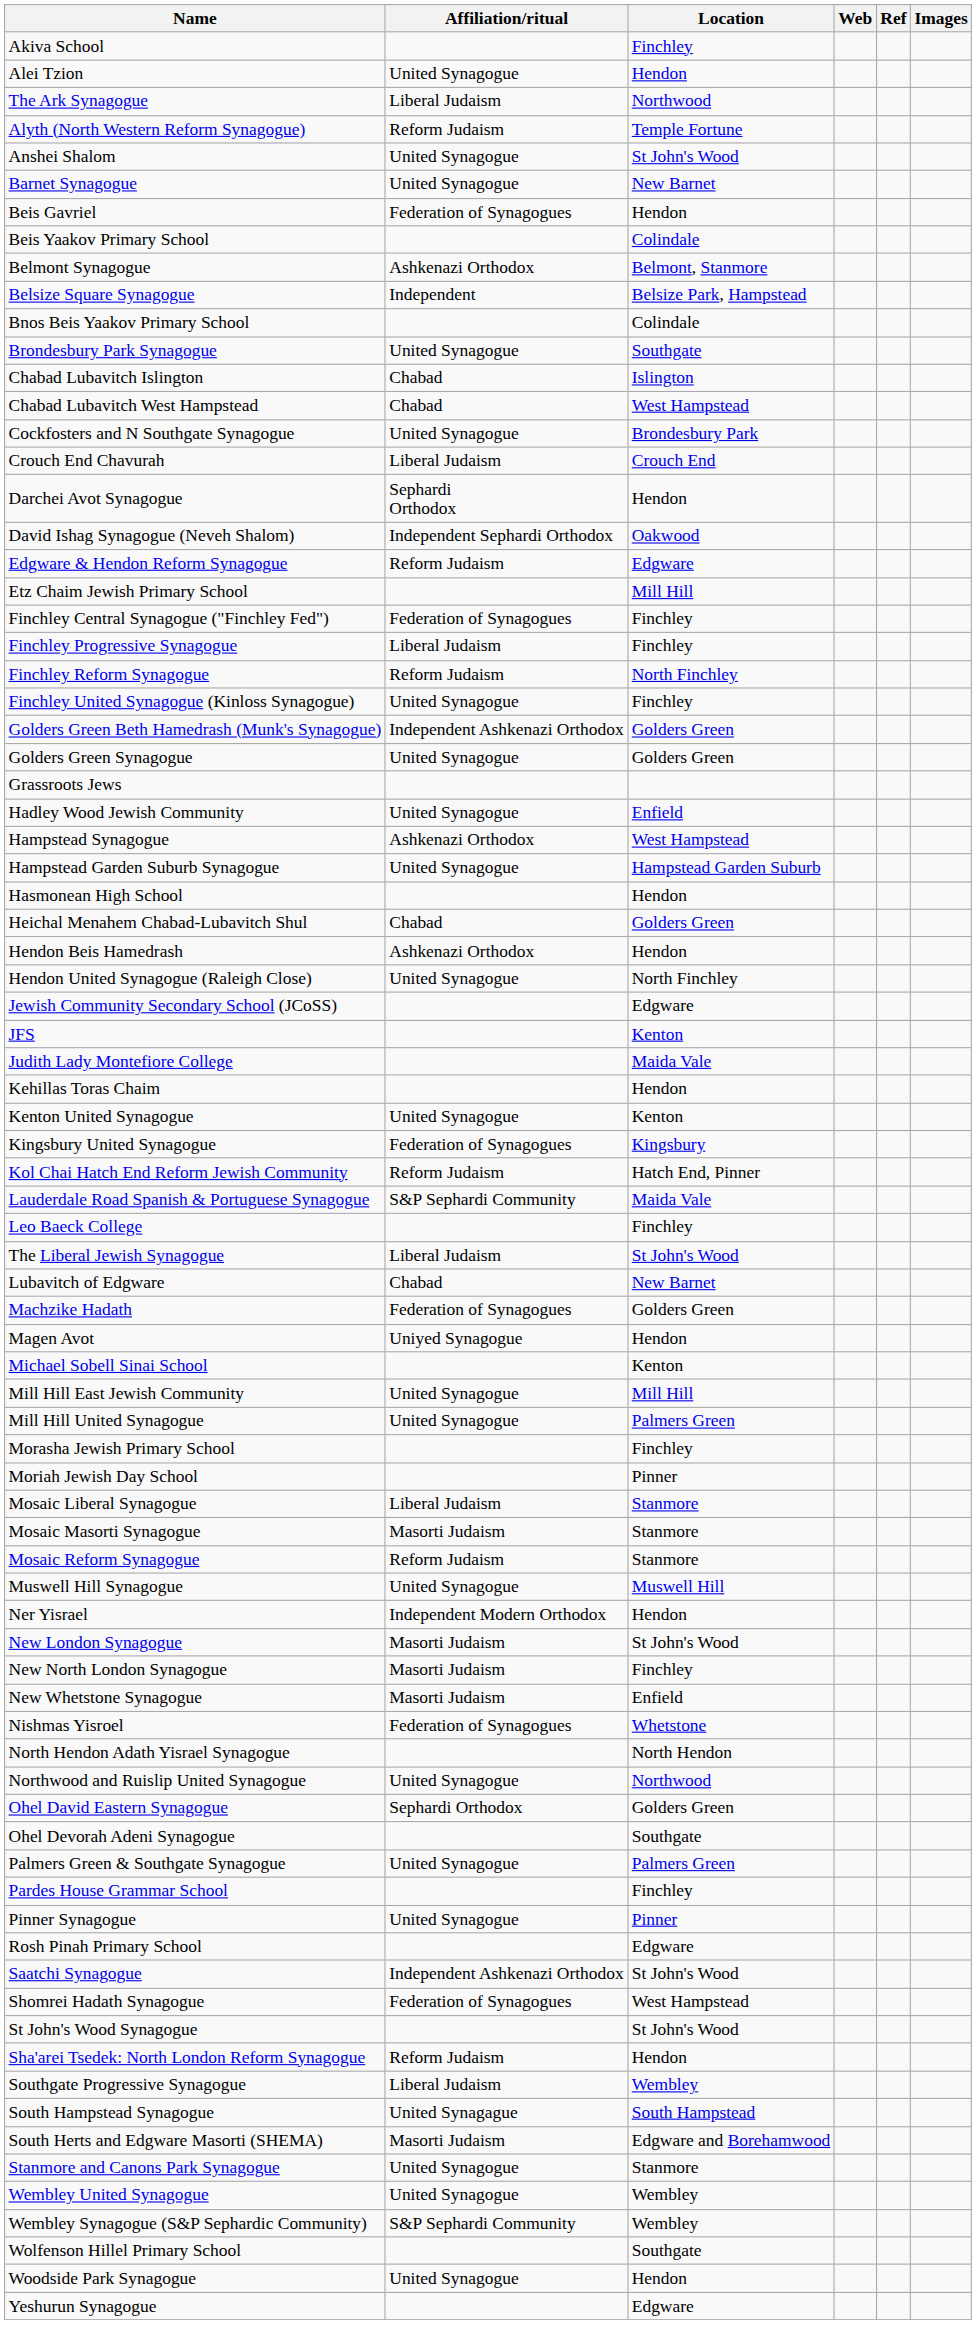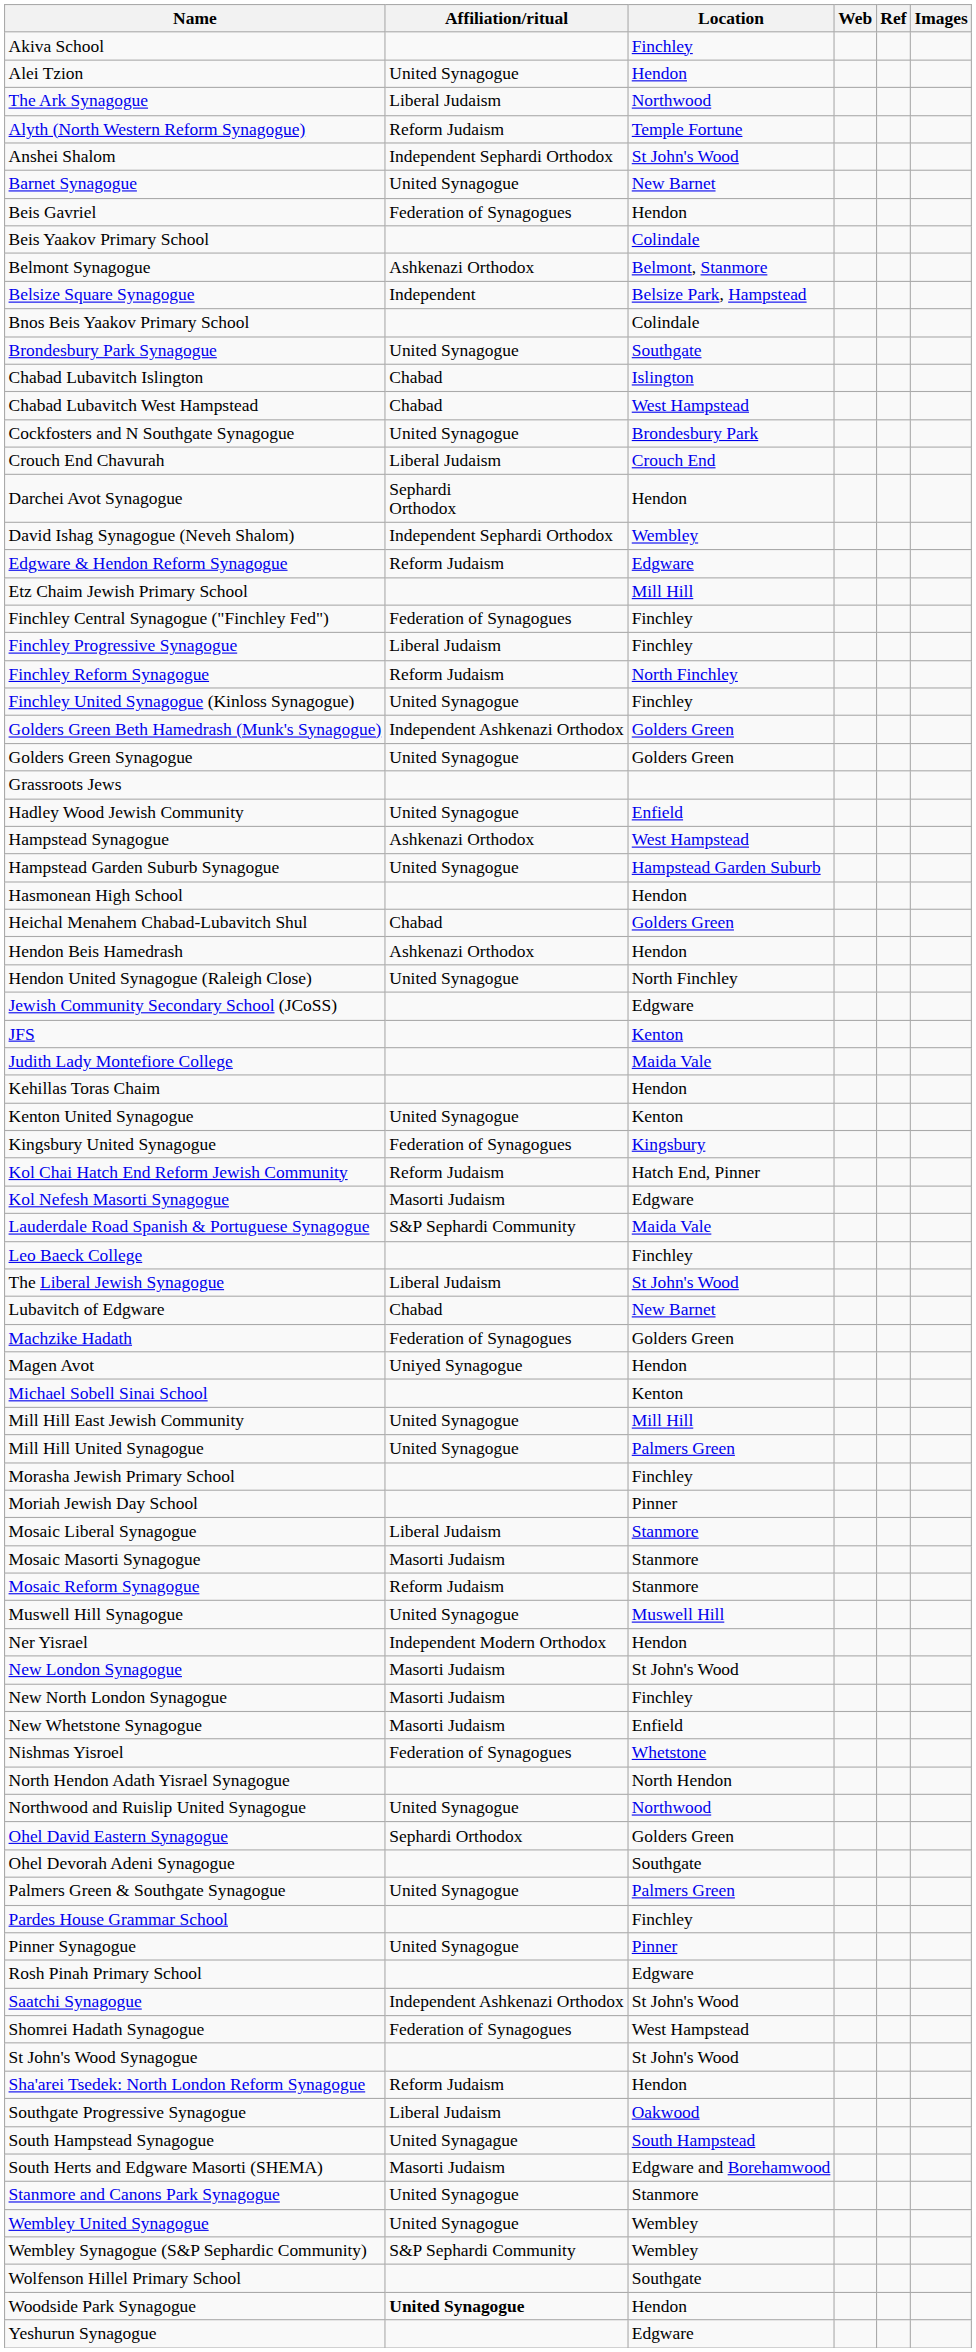Anshei Shalom | Affiliation/ritual: United Synagogue -> Independent Sephardi Orthodox
David Ishag Synagogue (Neveh Shalom) | Location: Oakwood -> Wembley
+ row: Kol Nefesh Masorti Synagogue | Masorti Judaism | Edgware
Southgate Progressive Synagogue | Location: Wembley -> Oakwood
Woodside Park Synagogue | Affiliation/ritual: normal -> bold
